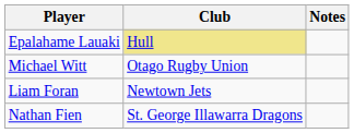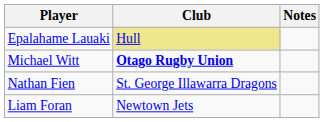Michael Witt | Club: normal -> bold
rows swapped: Liam Foran <-> Nathan Fien
